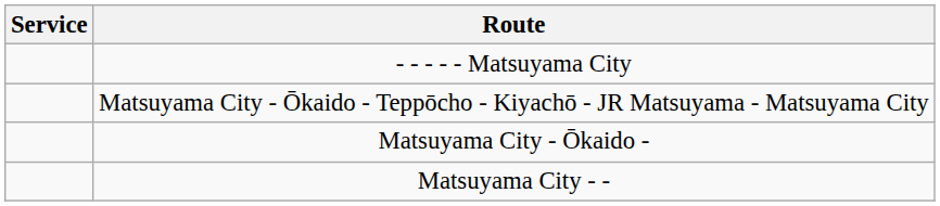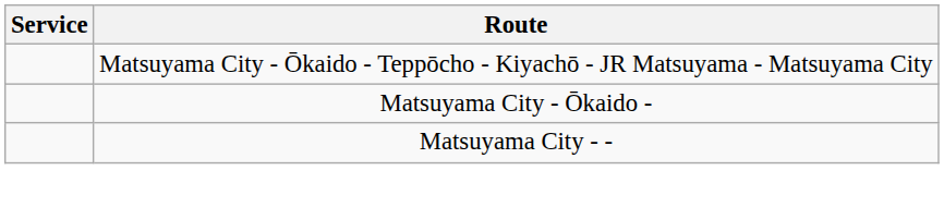- row: - - - - - Matsuyama City
